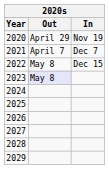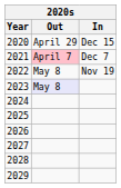2020 | In: Nov 19 -> Dec 15
2021 | Out: no background -> pink background
2022 | In: Dec 15 -> Nov 19
